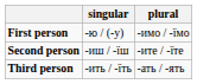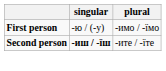Second person | singular: normal -> bold
- row: Third person | -ить / -їть | -ать / -ять
